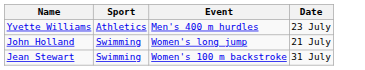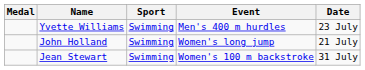+ column: Medal
Yvette Williams | Sport: Athletics -> Swimming
